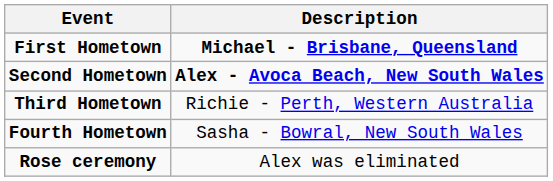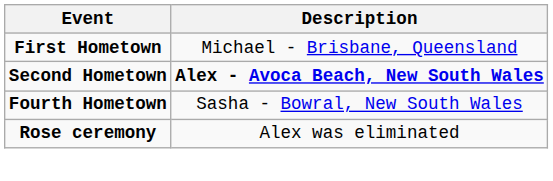First Hometown | Description: bold -> normal
- row: Third Hometown | Richie - Perth, Western Australia
